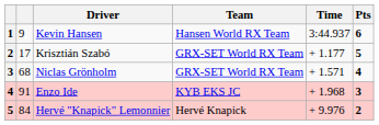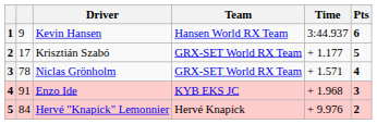Niclas Grönholm | column 2: 68 -> 78
